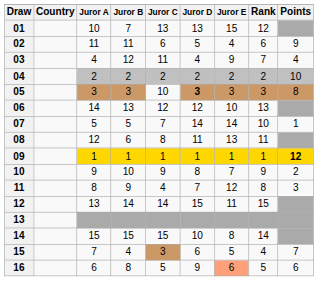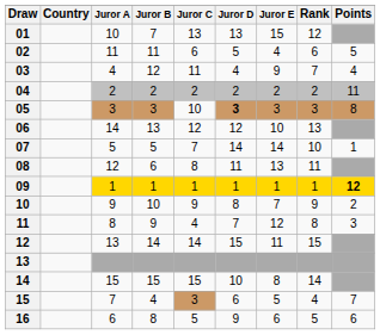02 | Points: 9 -> 5
04 | Points: 10 -> 11
16 | Juror E: lightsalmon background -> no background
